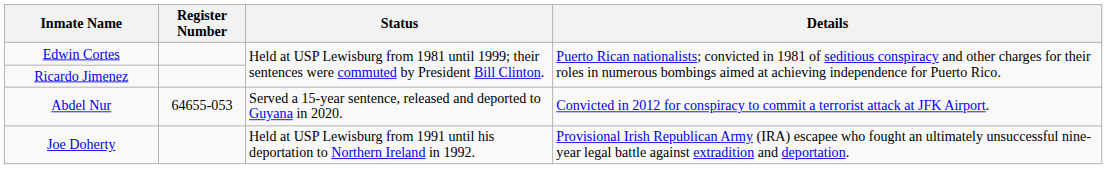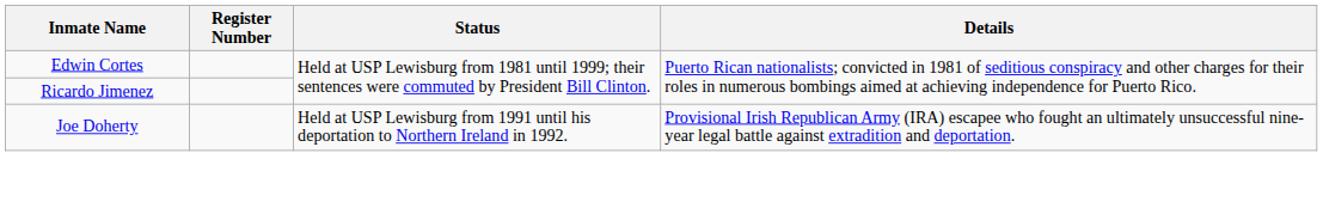- row: Abdel Nur | 64655-053 | Served a 15-year sentence, released and deported to Guyana in 2020. | Convicted in 2012 for conspiracy to commit a terrorist attack at JFK Airport.
